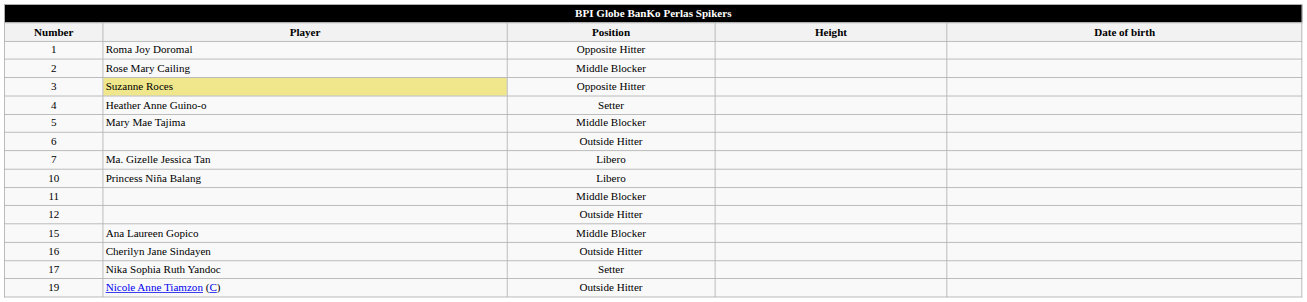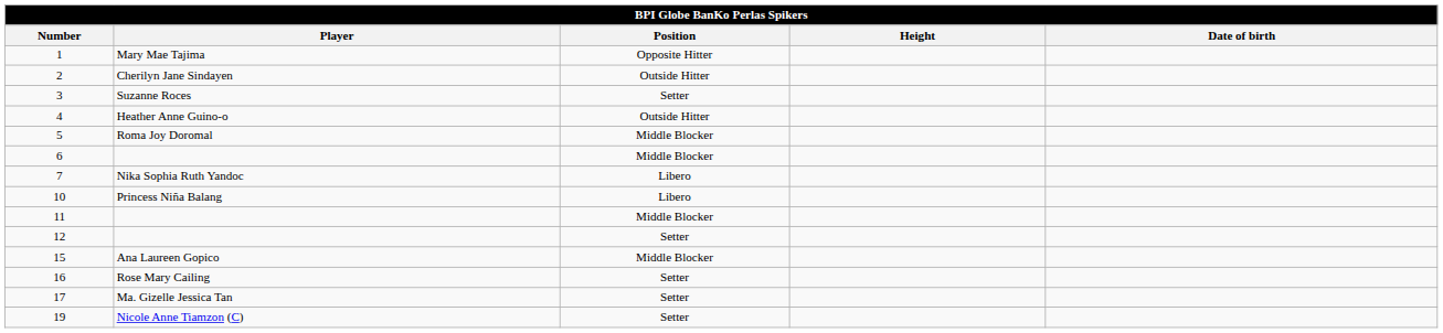1 | Player: Roma Joy Doromal -> Mary Mae Tajima
2 | Player: Rose Mary Cailing -> Cherilyn Jane Sindayen
2 | Position: Middle Blocker -> Outside Hitter
3 | Player: khaki background -> no background
3 | Position: Opposite Hitter -> Setter
4 | Position: Setter -> Outside Hitter
5 | Player: Mary Mae Tajima -> Roma Joy Doromal
6 | Position: Outside Hitter -> Middle Blocker
7 | Player: Ma. Gizelle Jessica Tan -> Nika Sophia Ruth Yandoc
12 | Position: Outside Hitter -> Setter
16 | Player: Cherilyn Jane Sindayen -> Rose Mary Cailing
16 | Position: Outside Hitter -> Setter
17 | Player: Nika Sophia Ruth Yandoc -> Ma. Gizelle Jessica Tan
19 | Position: Outside Hitter -> Setter
